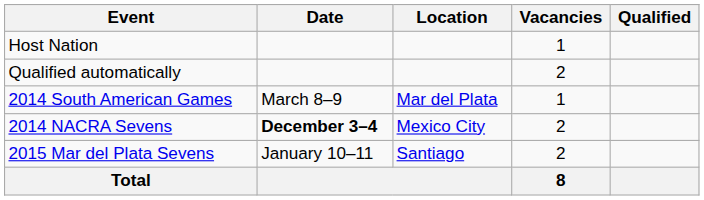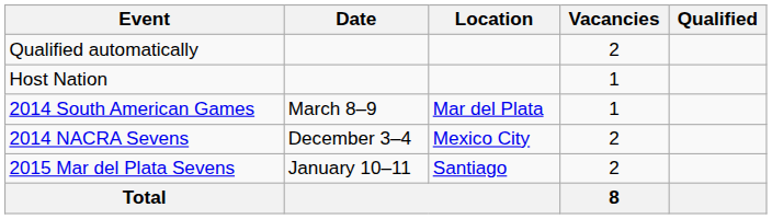rows swapped: Host Nation <-> Qualified automatically
2014 NACRA Sevens | Date: bold -> normal
